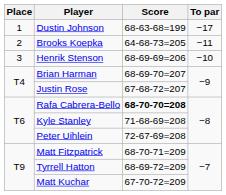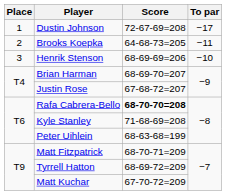Dustin Johnson | Score: 68-63-68=199 -> 72-67-69=208
Peter Uihlein | Score: 72-67-69=208 -> 68-63-68=199
